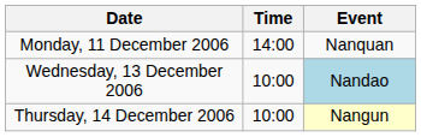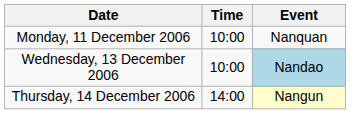Monday, 11 December 2006 | Time: 14:00 -> 10:00
Thursday, 14 December 2006 | Time: 10:00 -> 14:00
